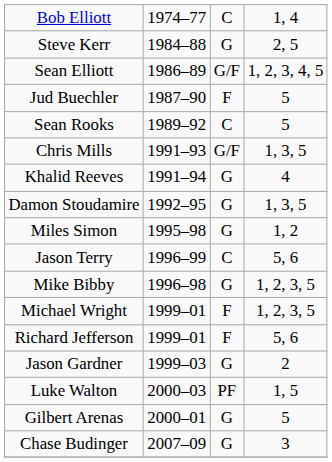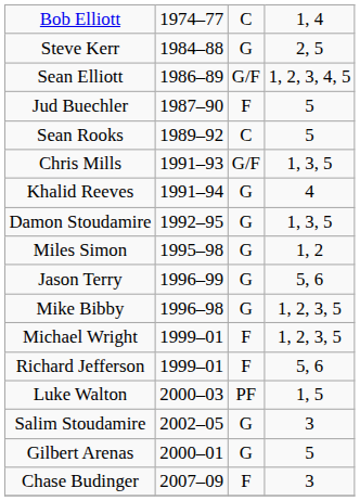Jason Terry | column 3: C -> G
- row: Jason Gardner | 1999–03 | G | 2
+ row: Salim Stoudamire | 2002–05 | G | 3
Chase Budinger | column 3: G -> F
